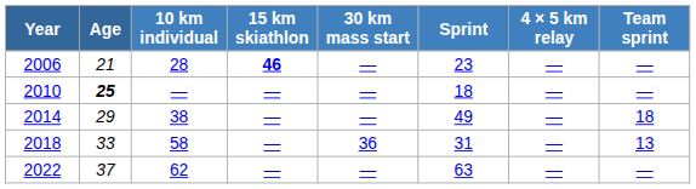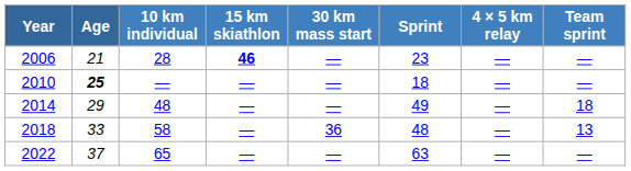2014 | 10 km individual: 38 -> 48
2018 | Sprint: 31 -> 48
2022 | 10 km individual: 62 -> 65
